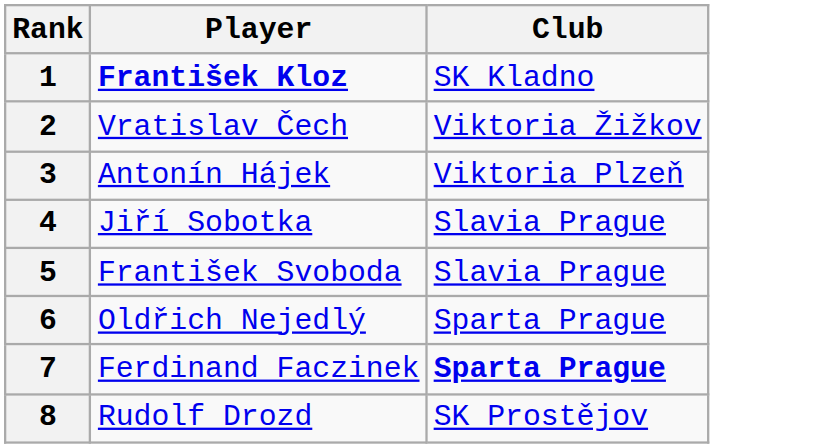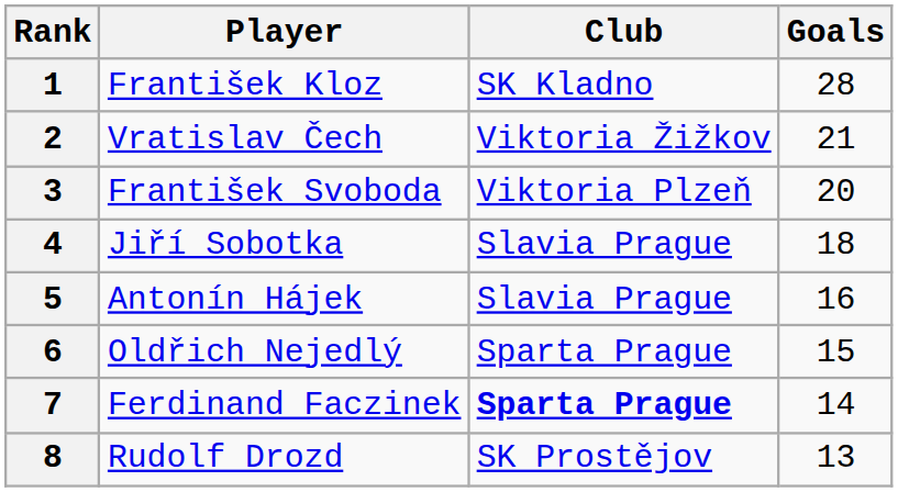+ column: Goals | 28 | 21 | 20 | 18 | 16 | 15 | 14 | 13
1 | Player: bold -> normal
3 | Player: Antonín Hájek -> František Svoboda
5 | Player: František Svoboda -> Antonín Hájek
